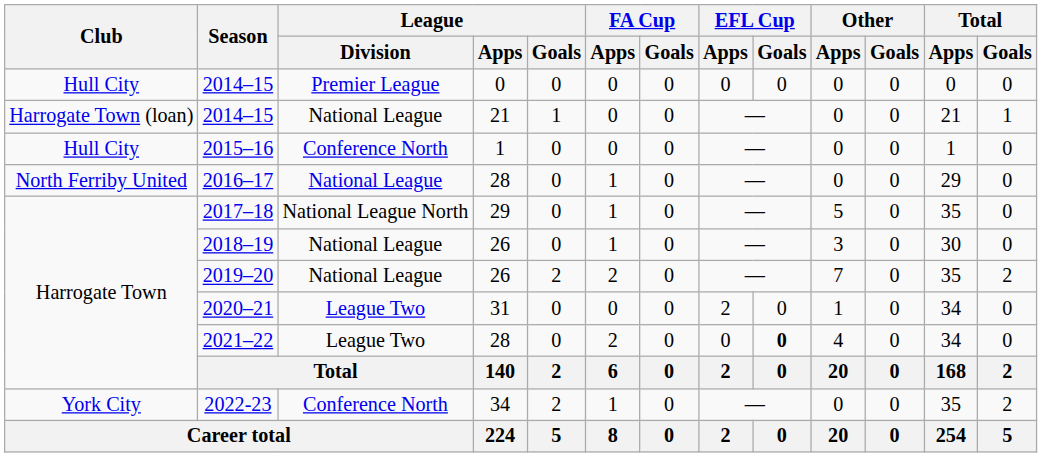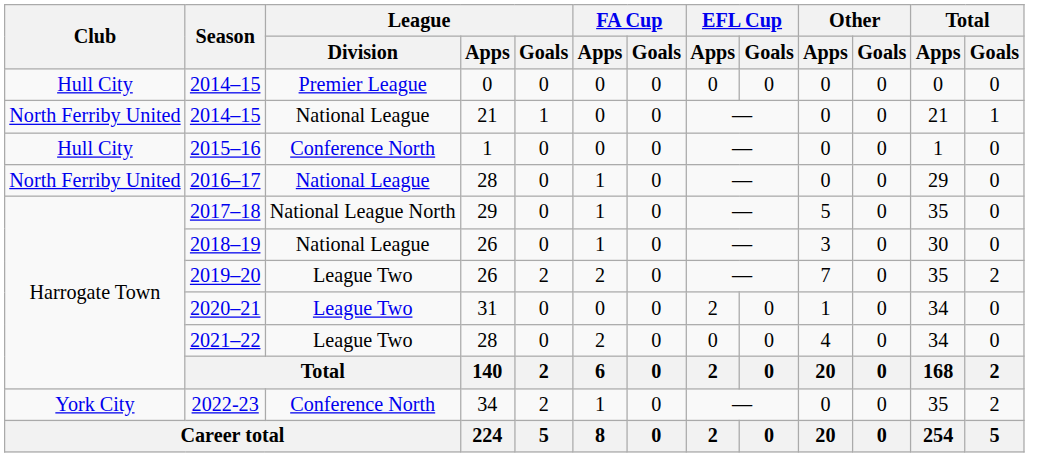2014–15 / 21 | Club: Harrogate Town (loan) -> North Ferriby United
2019–20 | League / Division: National League -> League Two
2021–22 | EFL Cup / Goals: bold -> normal
